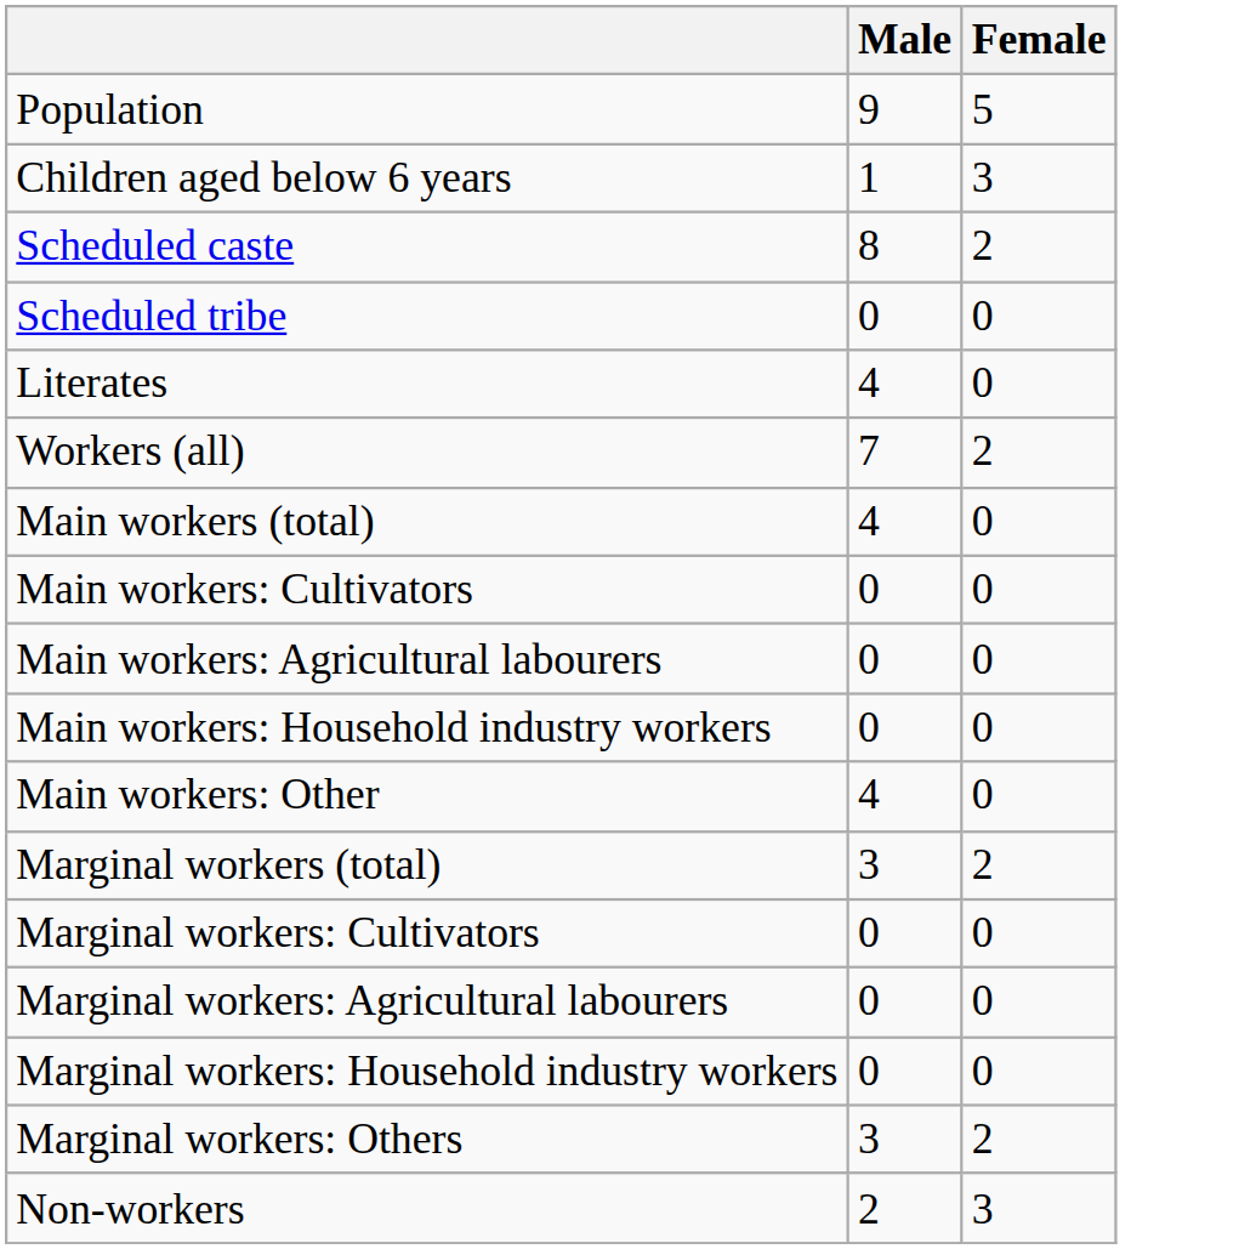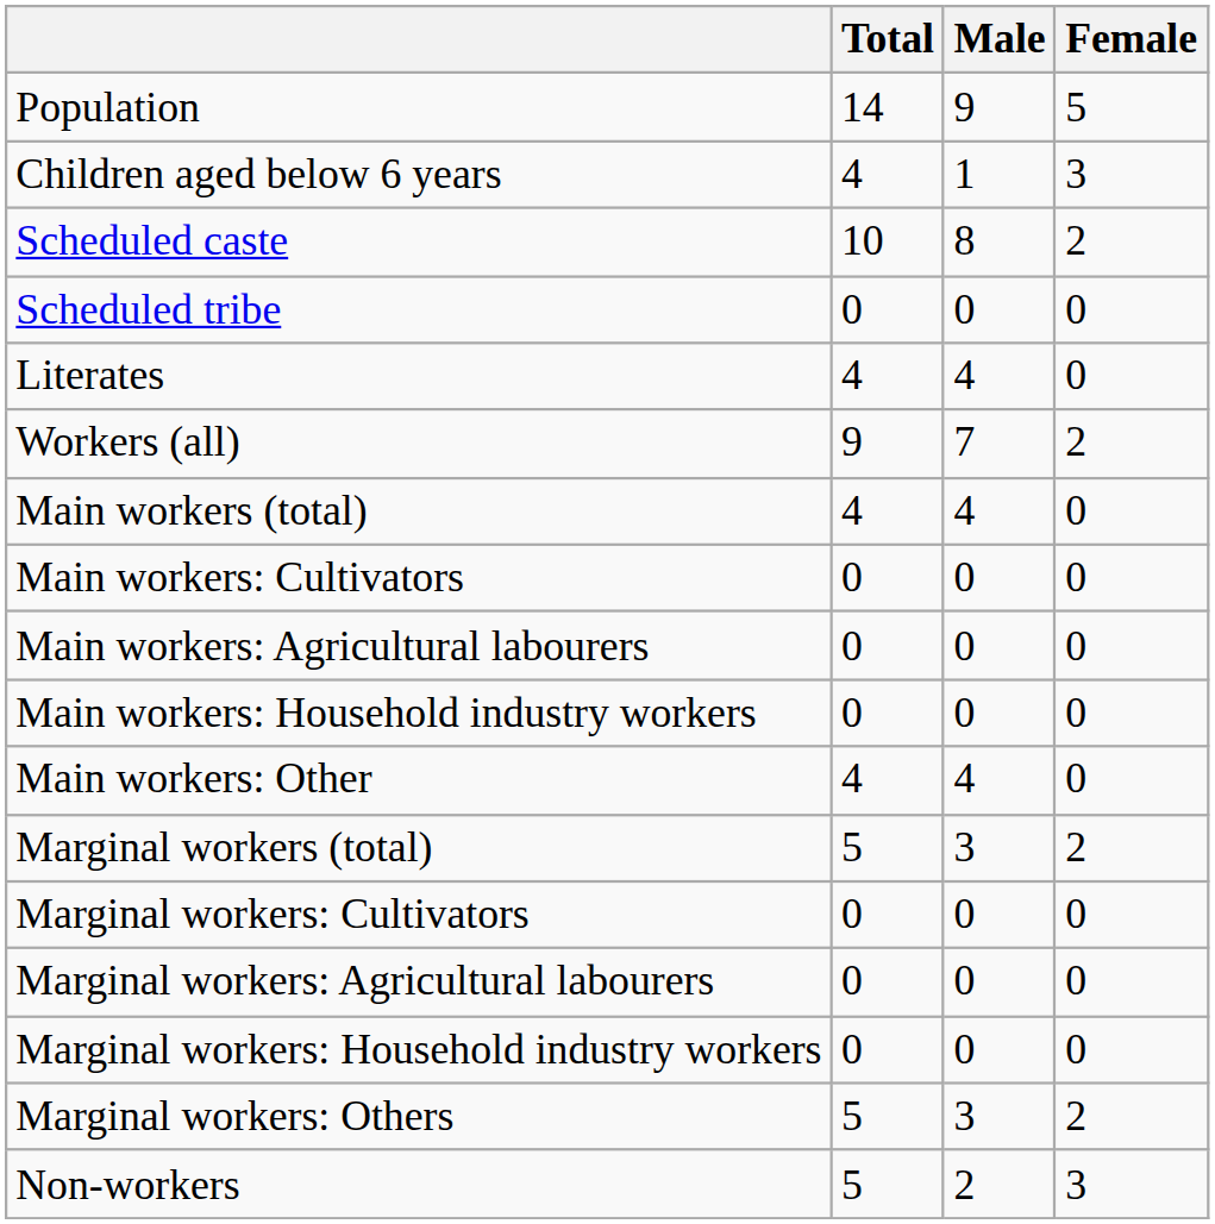+ column: Total | 14 | 4 | 10 | 0 | 4 | 9 | 4 | 0 | 0 | 0 | 4 | 5 | 0 | 0 | 0 | 5 | 5
